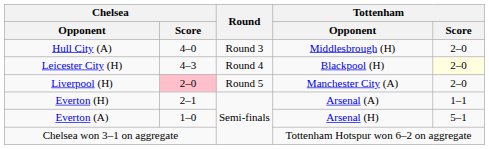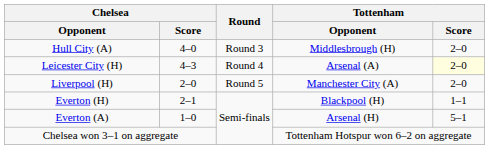Leicester City (H) | Tottenham / Opponent: Blackpool (H) -> Arsenal (A)
Liverpool (H) | Chelsea / Score: pink background -> no background
Everton (H) | Tottenham / Opponent: Arsenal (A) -> Blackpool (H)
